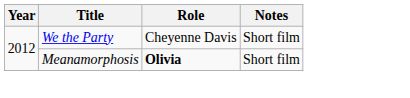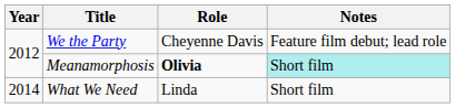We the Party | Notes: Short film -> Feature film debut; lead role
Meanamorphosis | Notes: no background -> paleturquoise background
+ row: 2014 | What We Need | Linda | Short film
